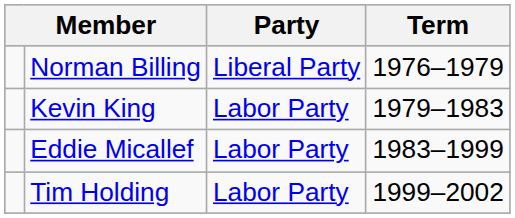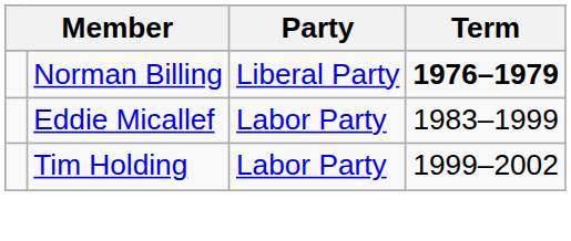Norman Billing | Term: normal -> bold
- row: Kevin King | Labor Party | 1979–1983
